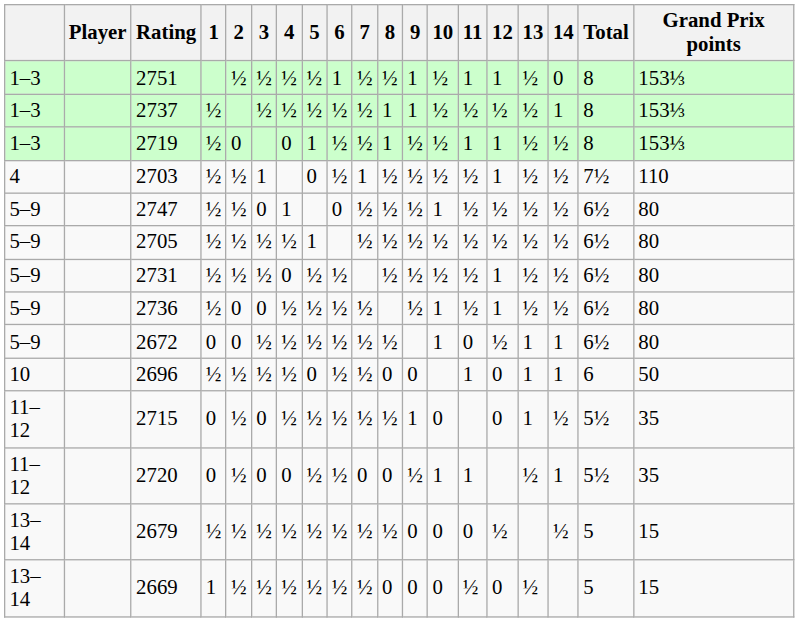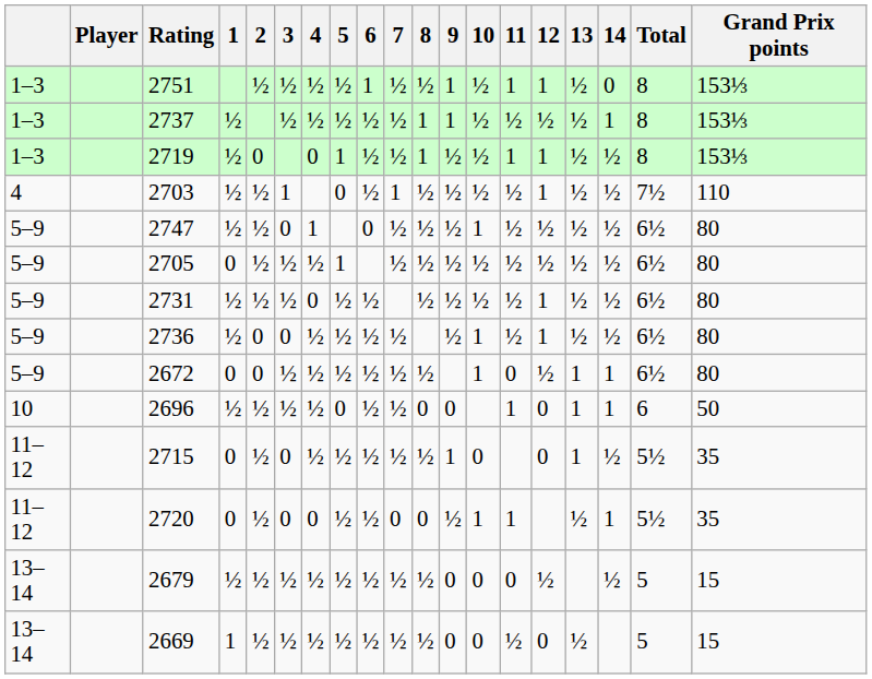2705 | 1: ½ -> 0
2669 | 8: 0 -> ½
